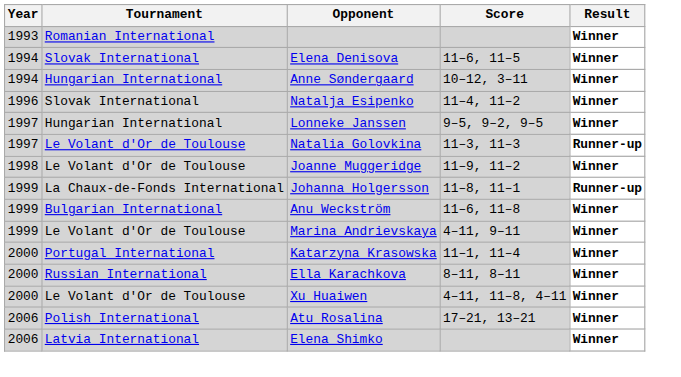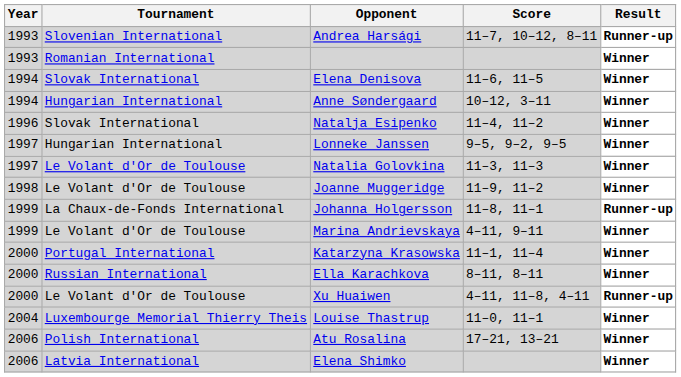+ row: 1993 | Slovenian International | Andrea Harsági | 11–7, 10–12, 8–11 | Runner-up
Natalia Golovkina | Result: Runner-up -> Winner
- row: 1999 | Bulgarian International | Anu Weckström | 11–6, 11–8 | Winner
Xu Huaiwen | Result: Winner -> Runner-up
+ row: 2004 | Luxembourge Memorial Thierry Theis | Louise Thastrup | 11–0, 11–1 | Winner
